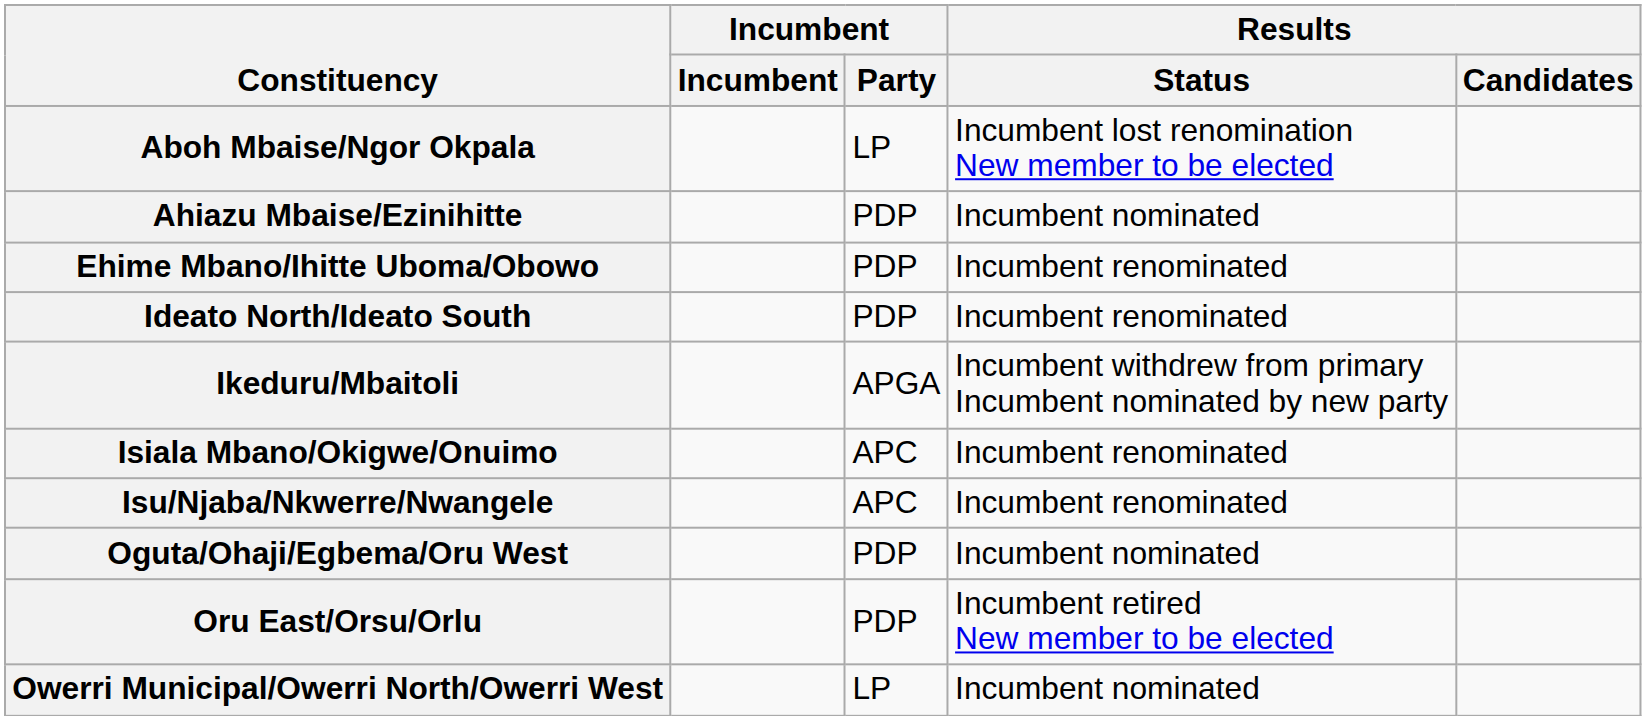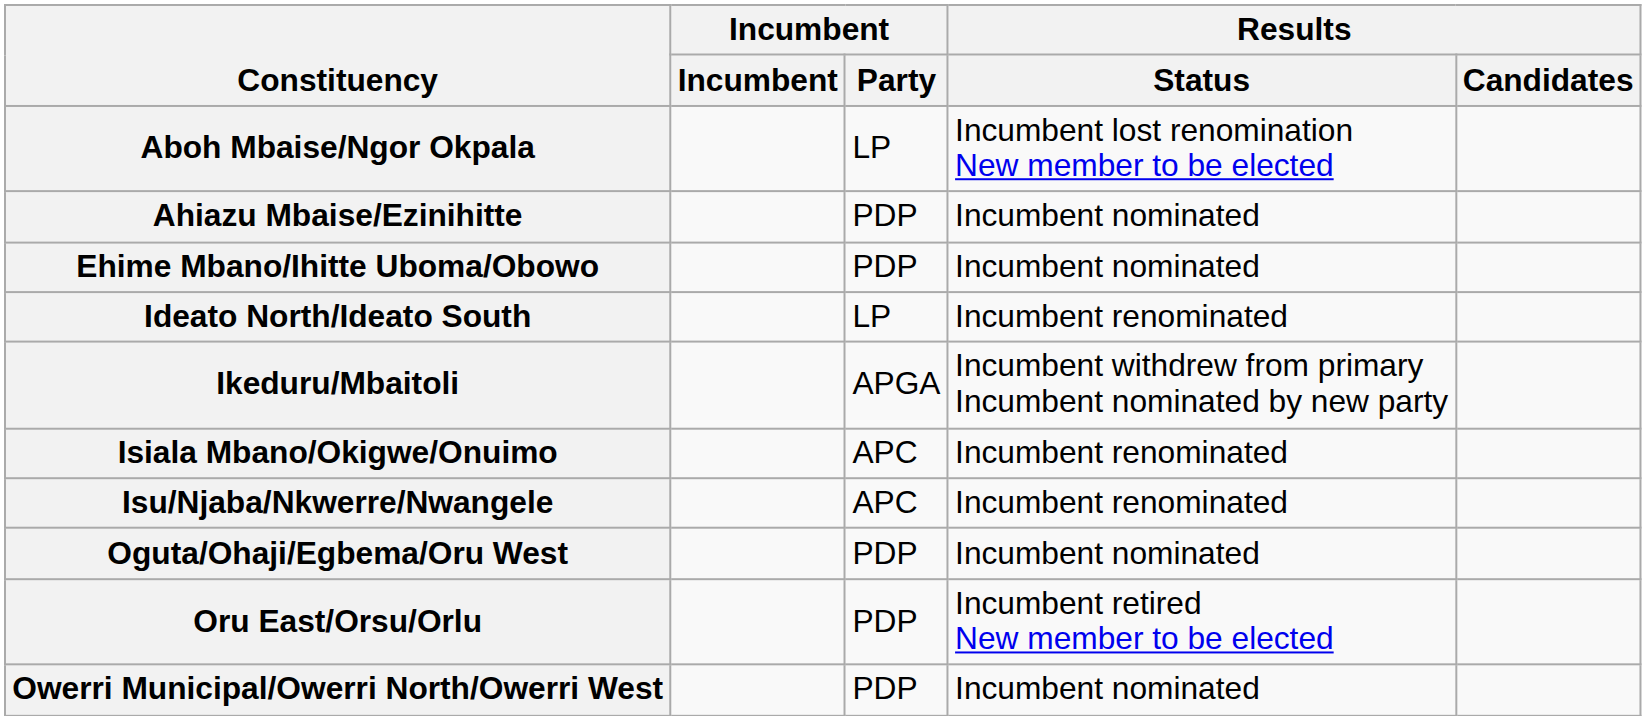Ehime Mbano/Ihitte Uboma/Obowo | Results / Status: Incumbent renominated -> Incumbent nominated
Ideato North/Ideato South | Incumbent / Party: PDP -> LP
Owerri Municipal/Owerri North/Owerri West | Incumbent / Party: LP -> PDP
